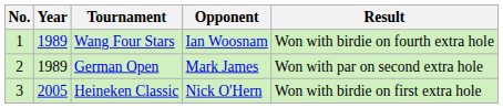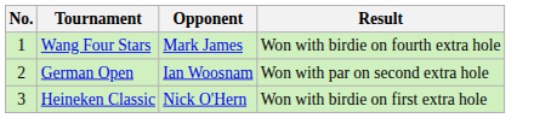- column: Year | 1989 | 1989 | 2005
Wang Four Stars | Opponent: Ian Woosnam -> Mark James
German Open | Opponent: Mark James -> Ian Woosnam
